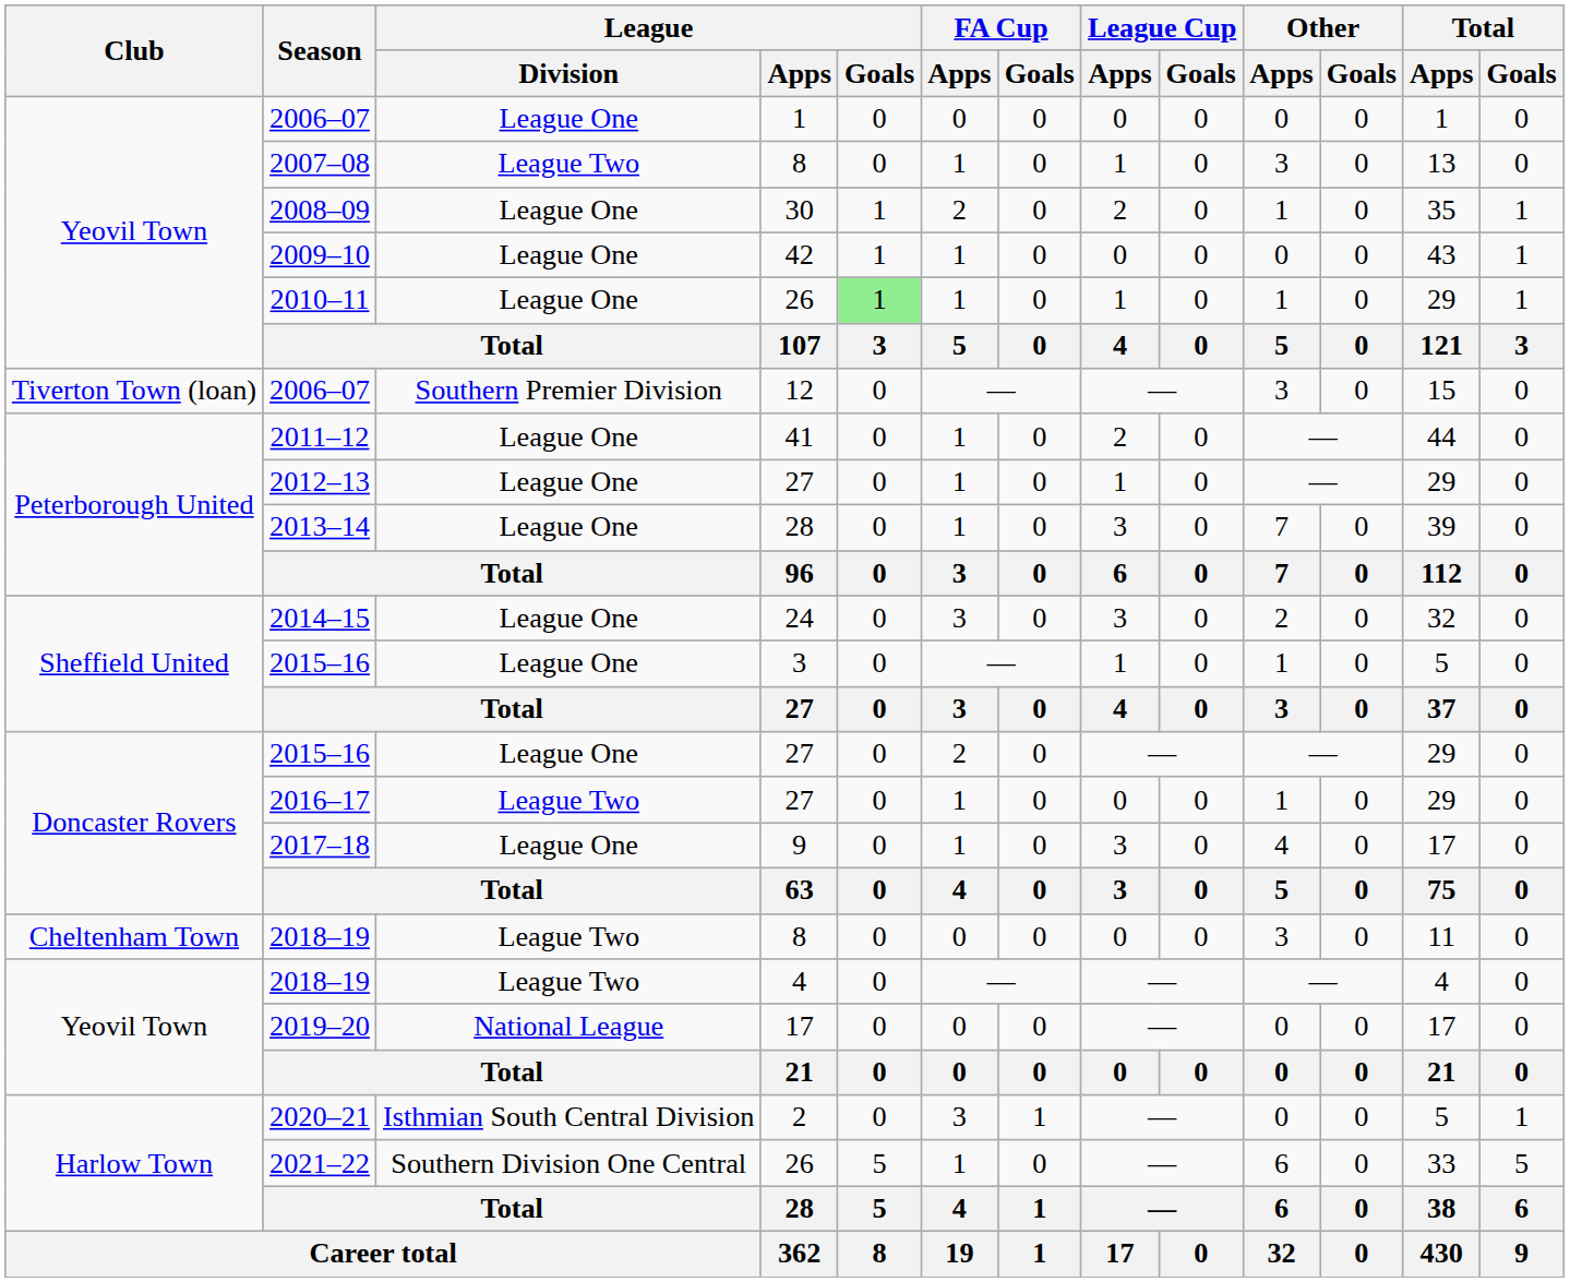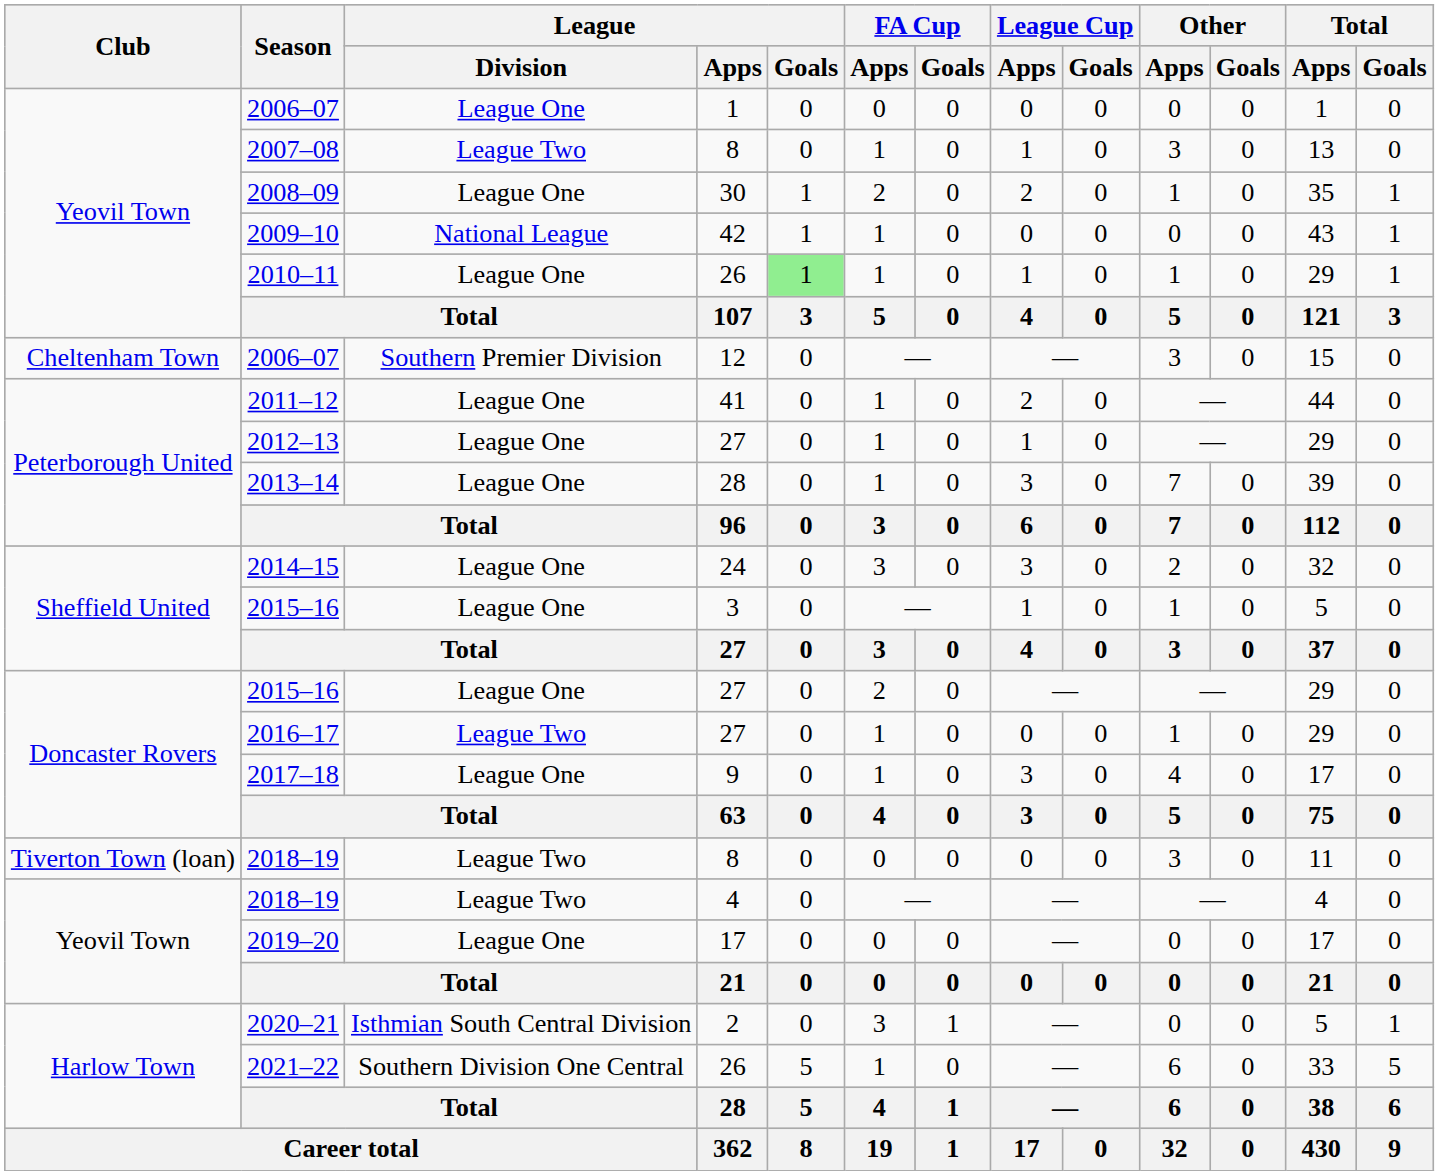2009–10 | League / Division: League One -> National League
2006–07 / 12 | Club: Tiverton Town (loan) -> Cheltenham Town
2018–19 / 8 | Club: Cheltenham Town -> Tiverton Town (loan)
2019–20 | League / Division: National League -> League One
